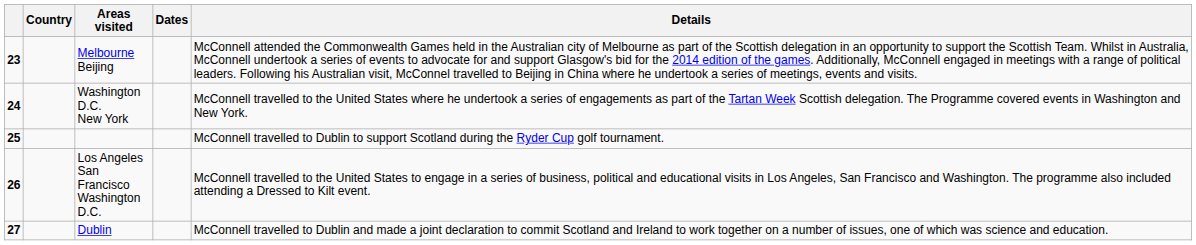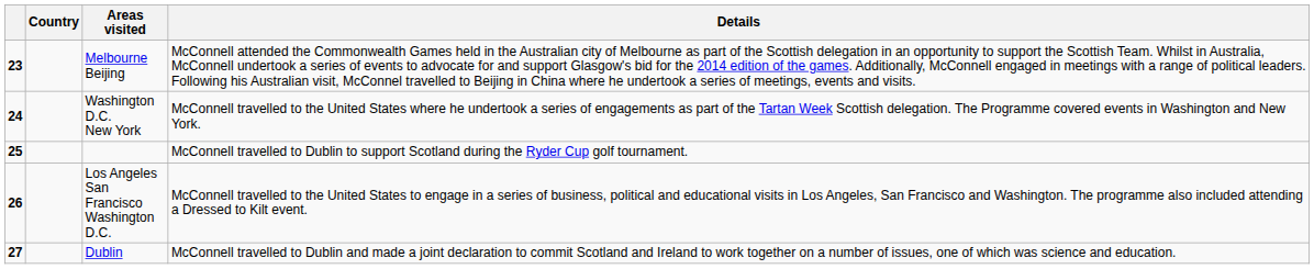- column: Dates
